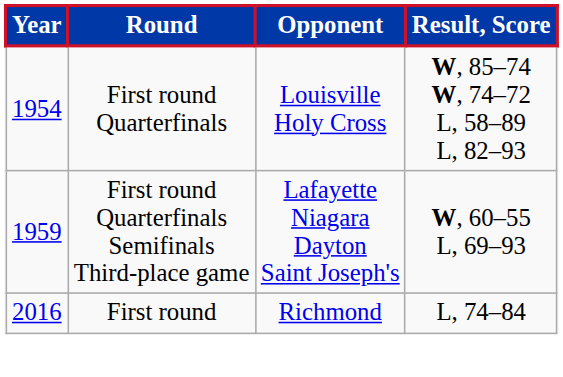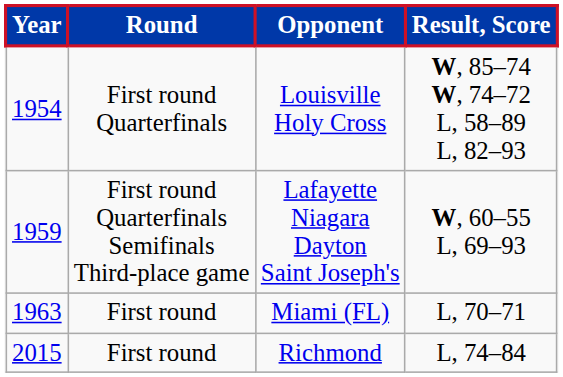+ row: 1963 | First round | Miami (FL) | L, 70–71
Richmond | Year: 2016 -> 2015
